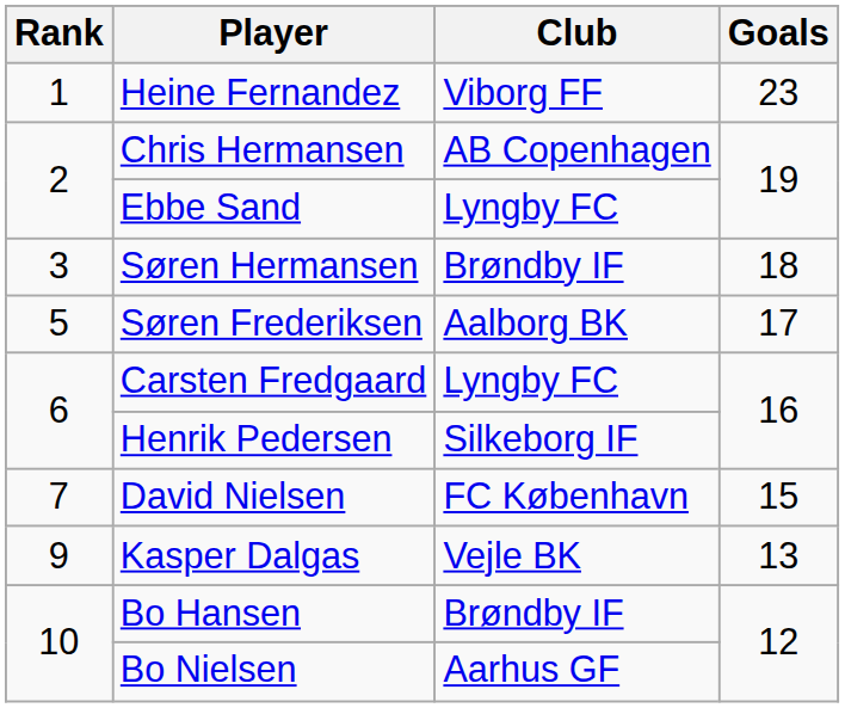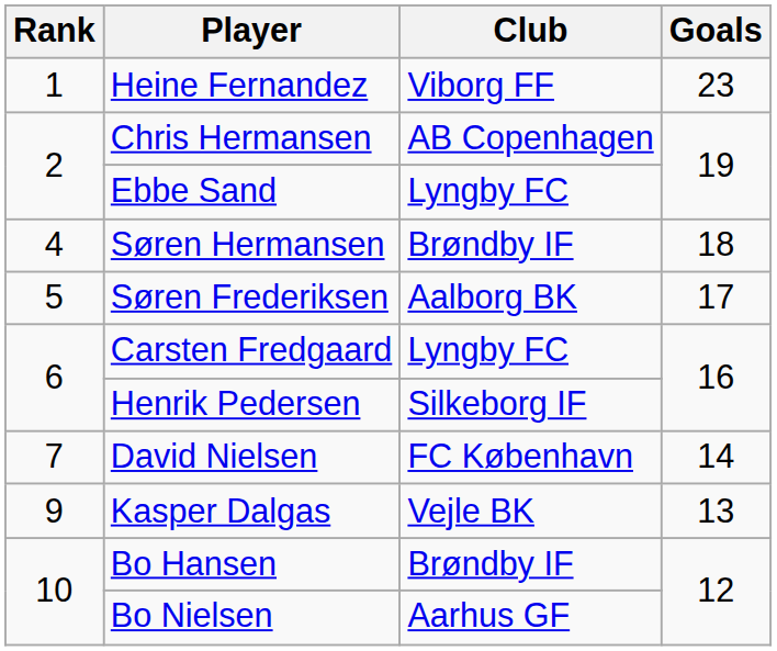Søren Hermansen | Rank: 3 -> 4
David Nielsen | Goals: 15 -> 14
